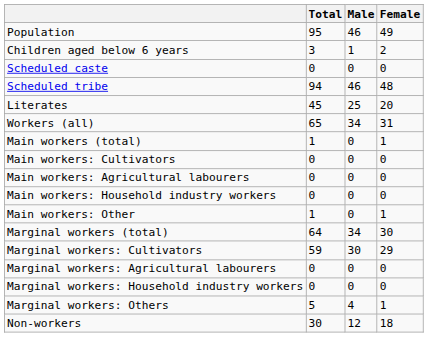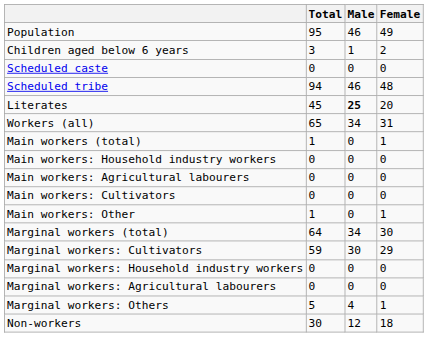Literates | Male: normal -> bold
rows swapped: Main workers: Cultivators <-> Main workers: Household industry workers
rows swapped: Marginal workers: Agricultural labourers <-> Marginal workers: Household industry workers
